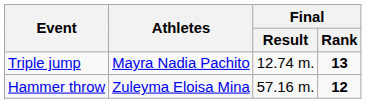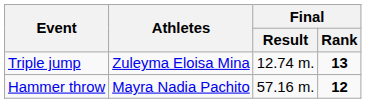Triple jump | Athletes: Mayra Nadia Pachito -> Zuleyma Eloisa Mina
Hammer throw | Athletes: Zuleyma Eloisa Mina -> Mayra Nadia Pachito
